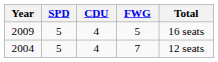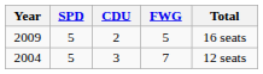2009 | CDU: 4 -> 2
2004 | CDU: 4 -> 3
